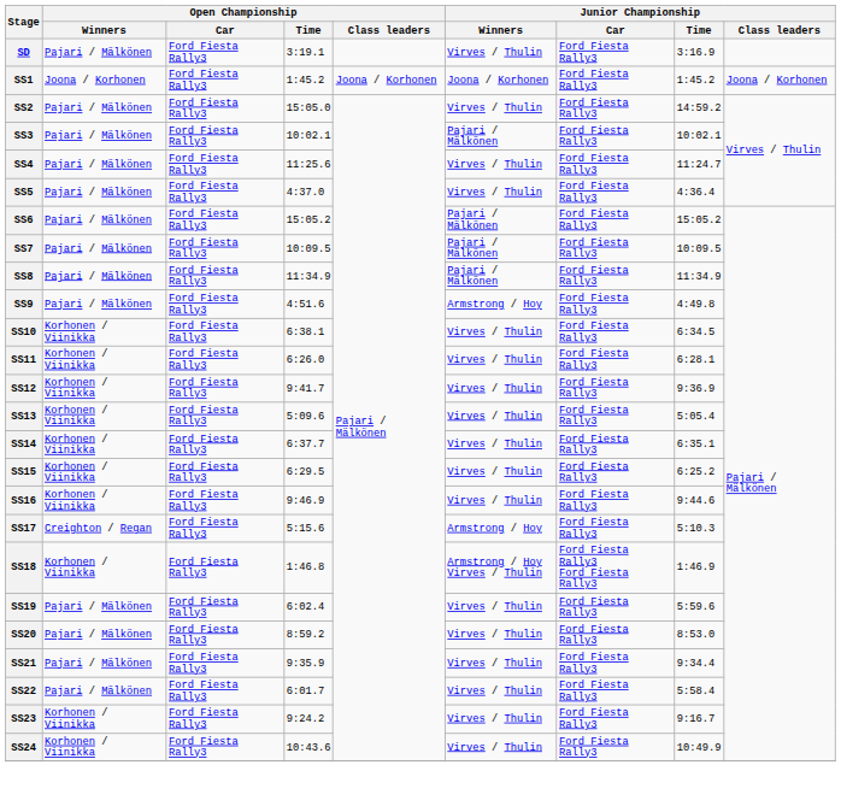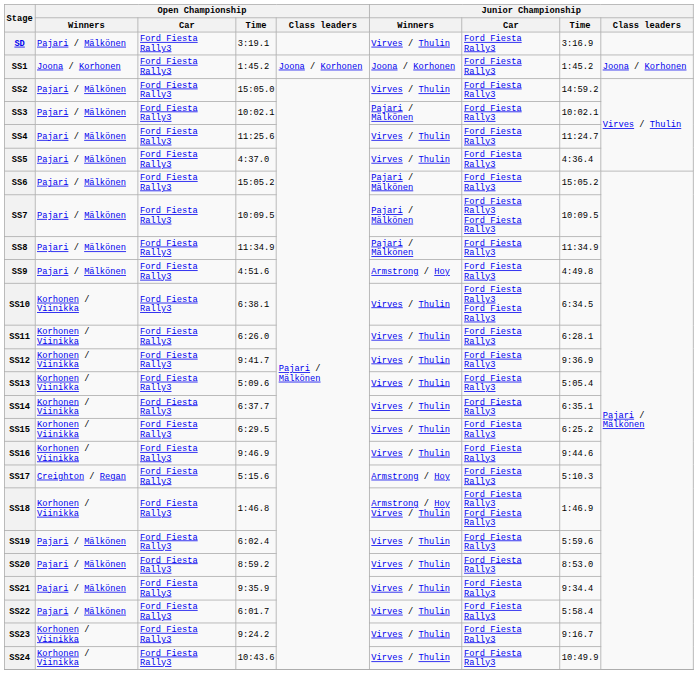SS7 | Junior Championship / Car: Ford Fiesta Rally3 -> Ford Fiesta Rally3 Ford Fiesta Rally3
SS10 | Junior Championship / Car: Ford Fiesta Rally3 -> Ford Fiesta Rally3 Ford Fiesta Rally3
